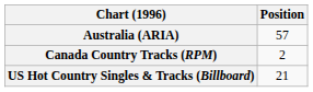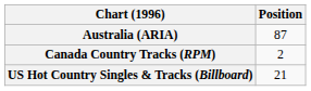Australia (ARIA) | Position: 57 -> 87
